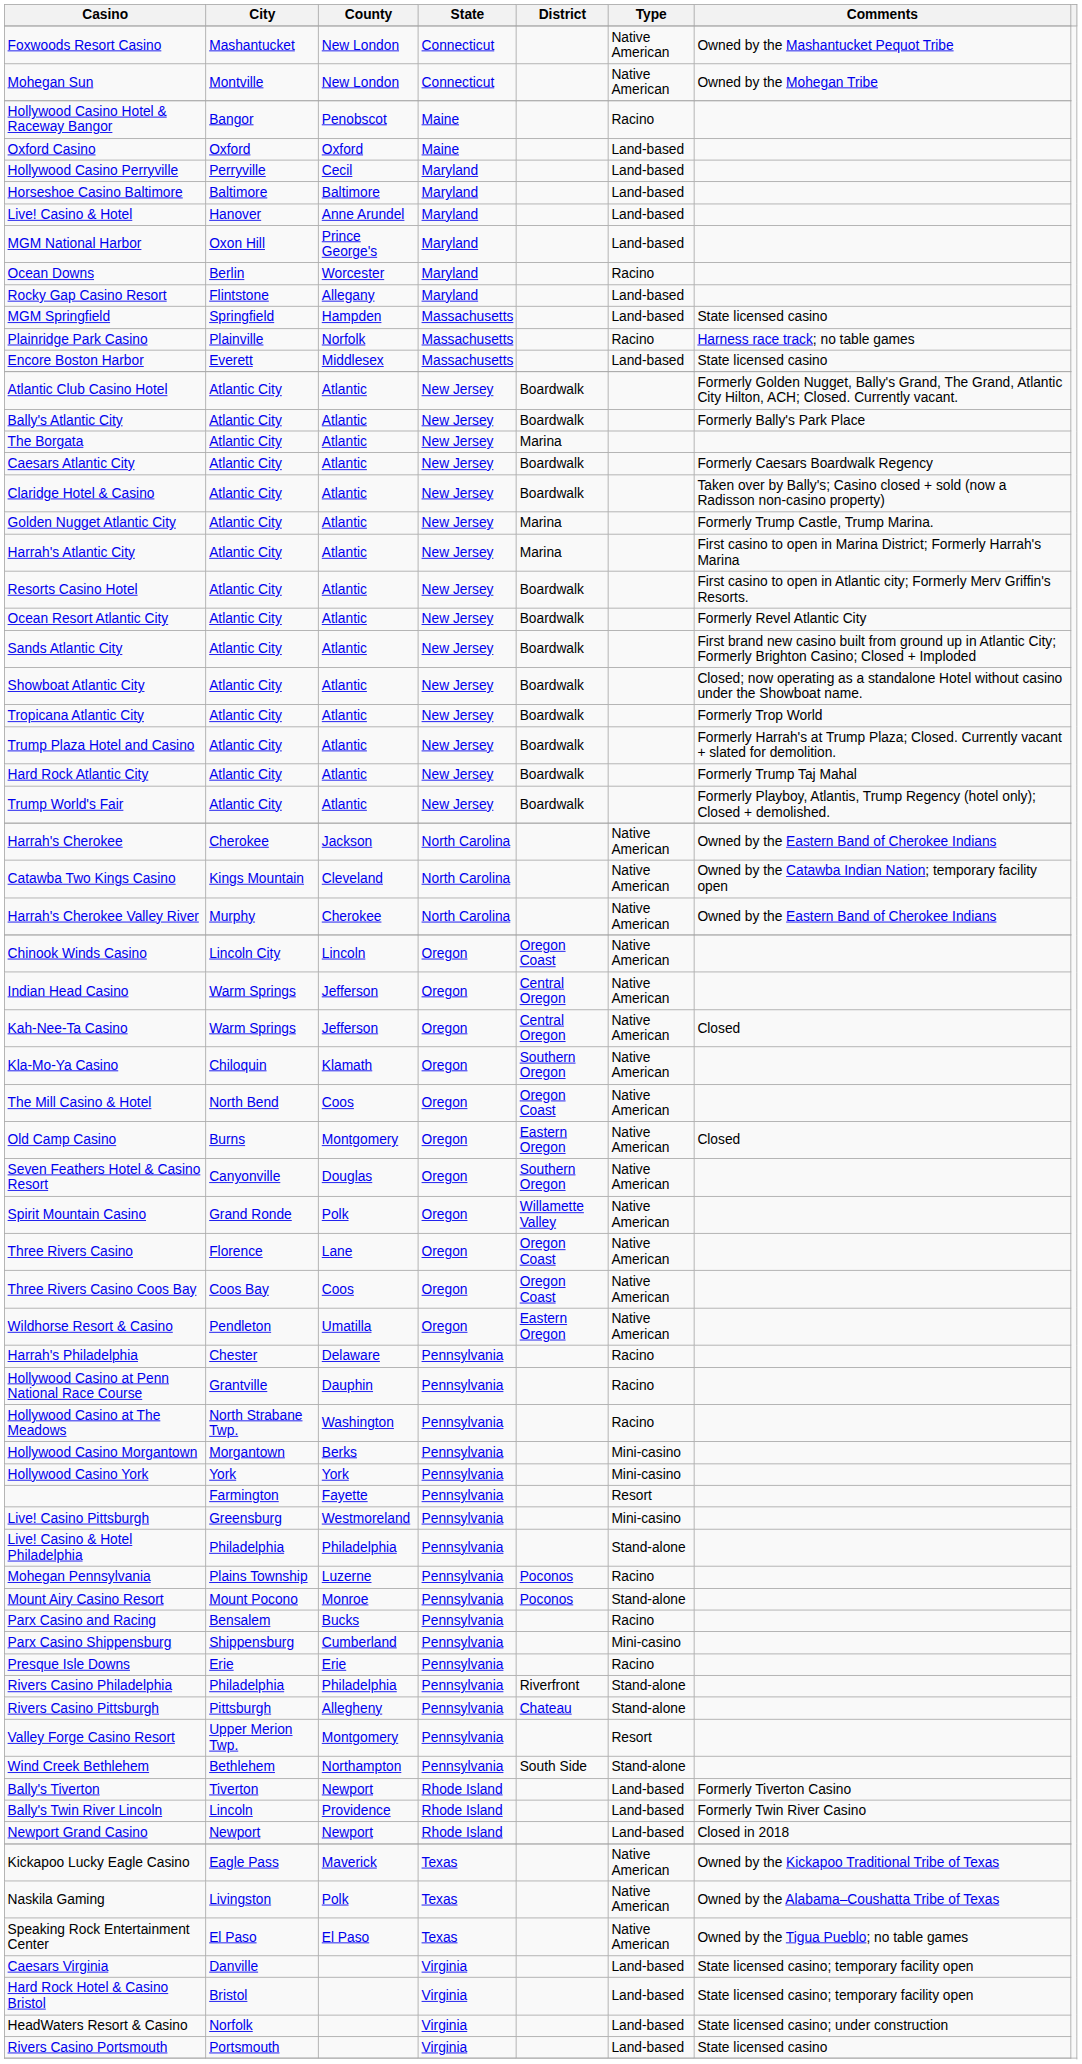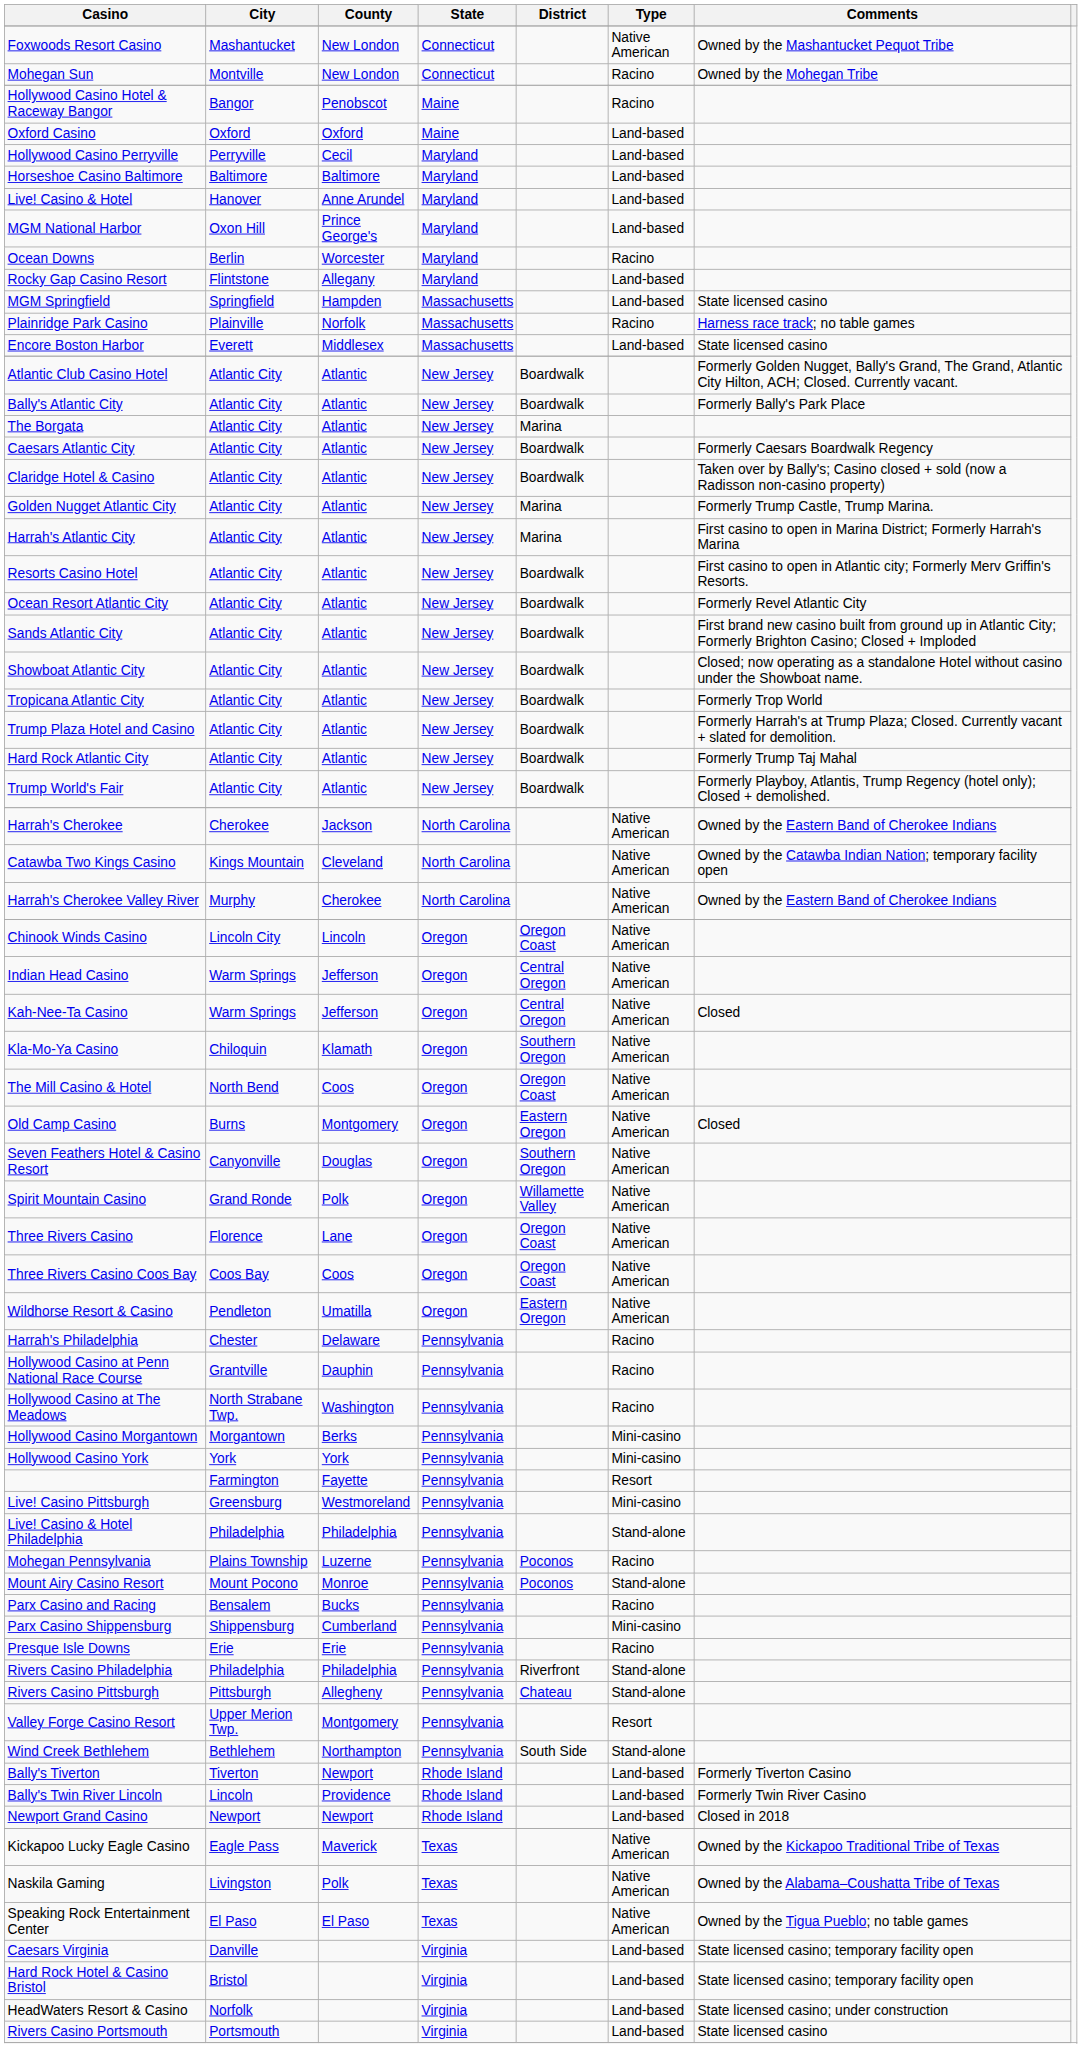Mohegan Sun | Type: Native American -> Racino
